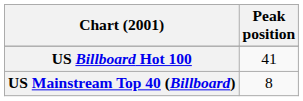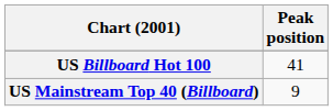US Mainstream Top 40 (Billboard) | Peak position: 8 -> 9
